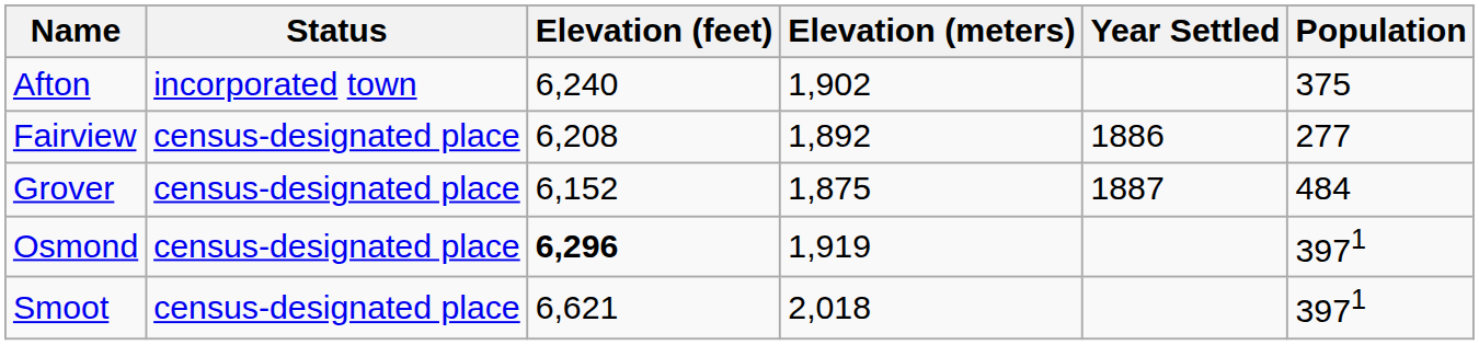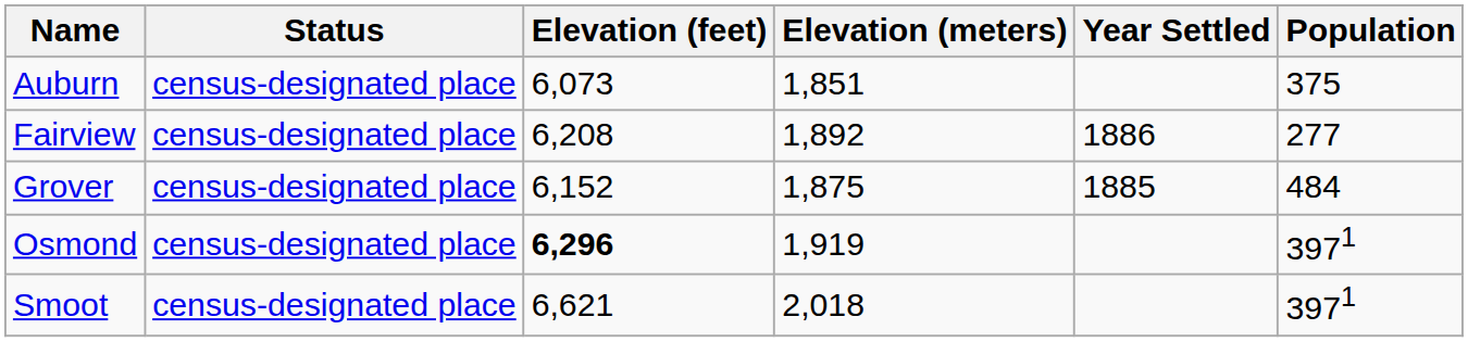- row: Afton | incorporated town | 6,240 | 1,902 | 375
+ row: Auburn | census-designated place | 6,073 | 1,851 | 375
Grover | Year Settled: 1887 -> 1885
